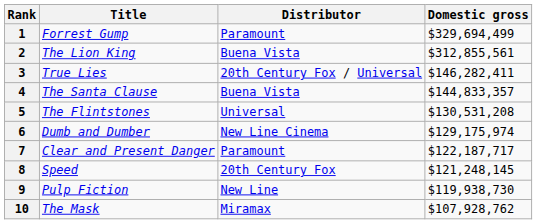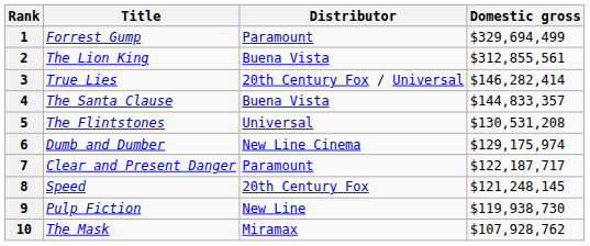3 | Domestic gross: $146,282,411 -> $146,282,414
